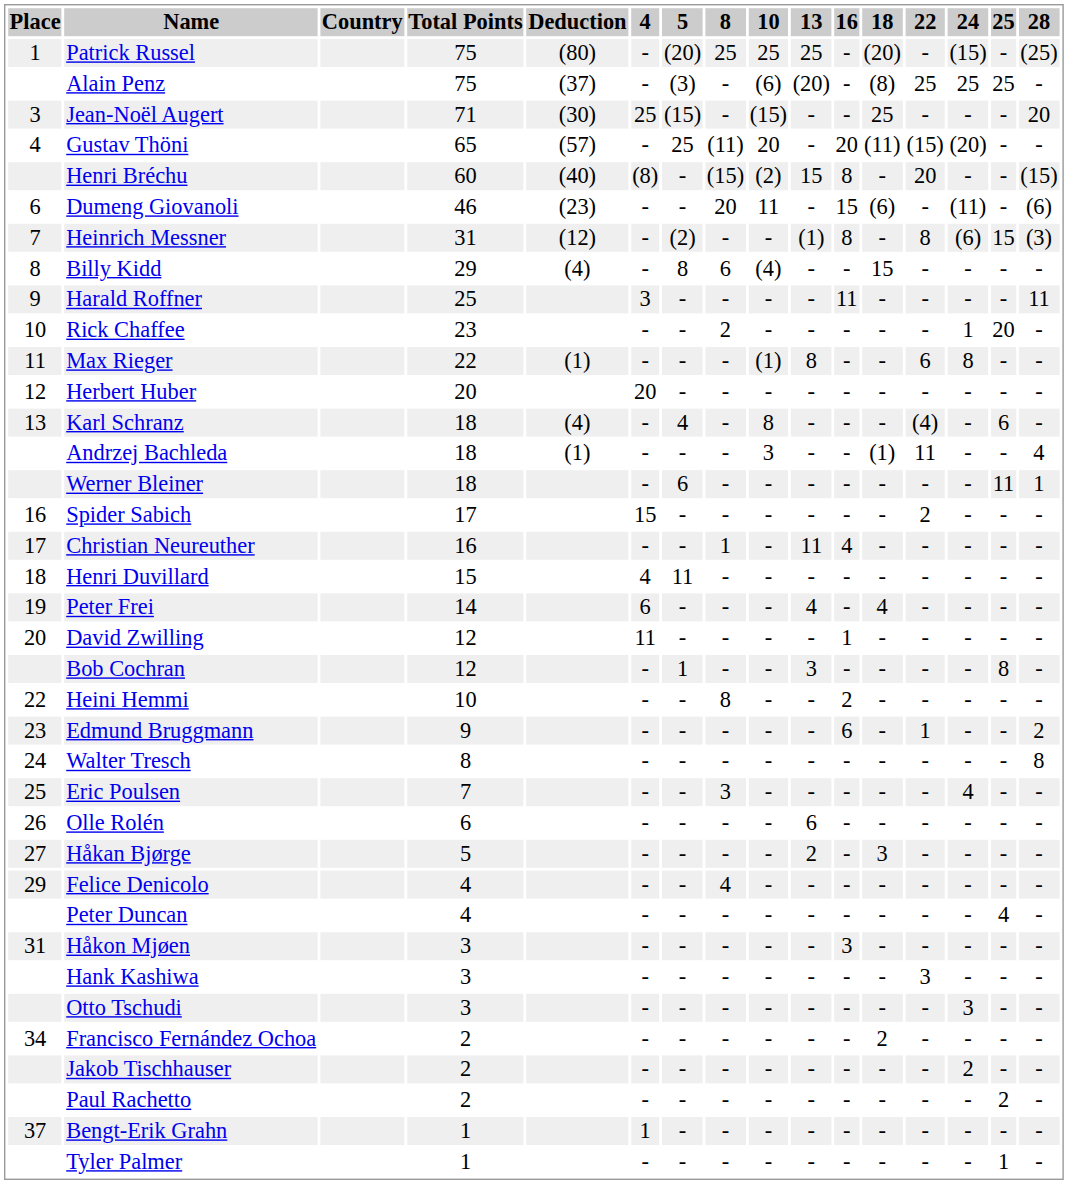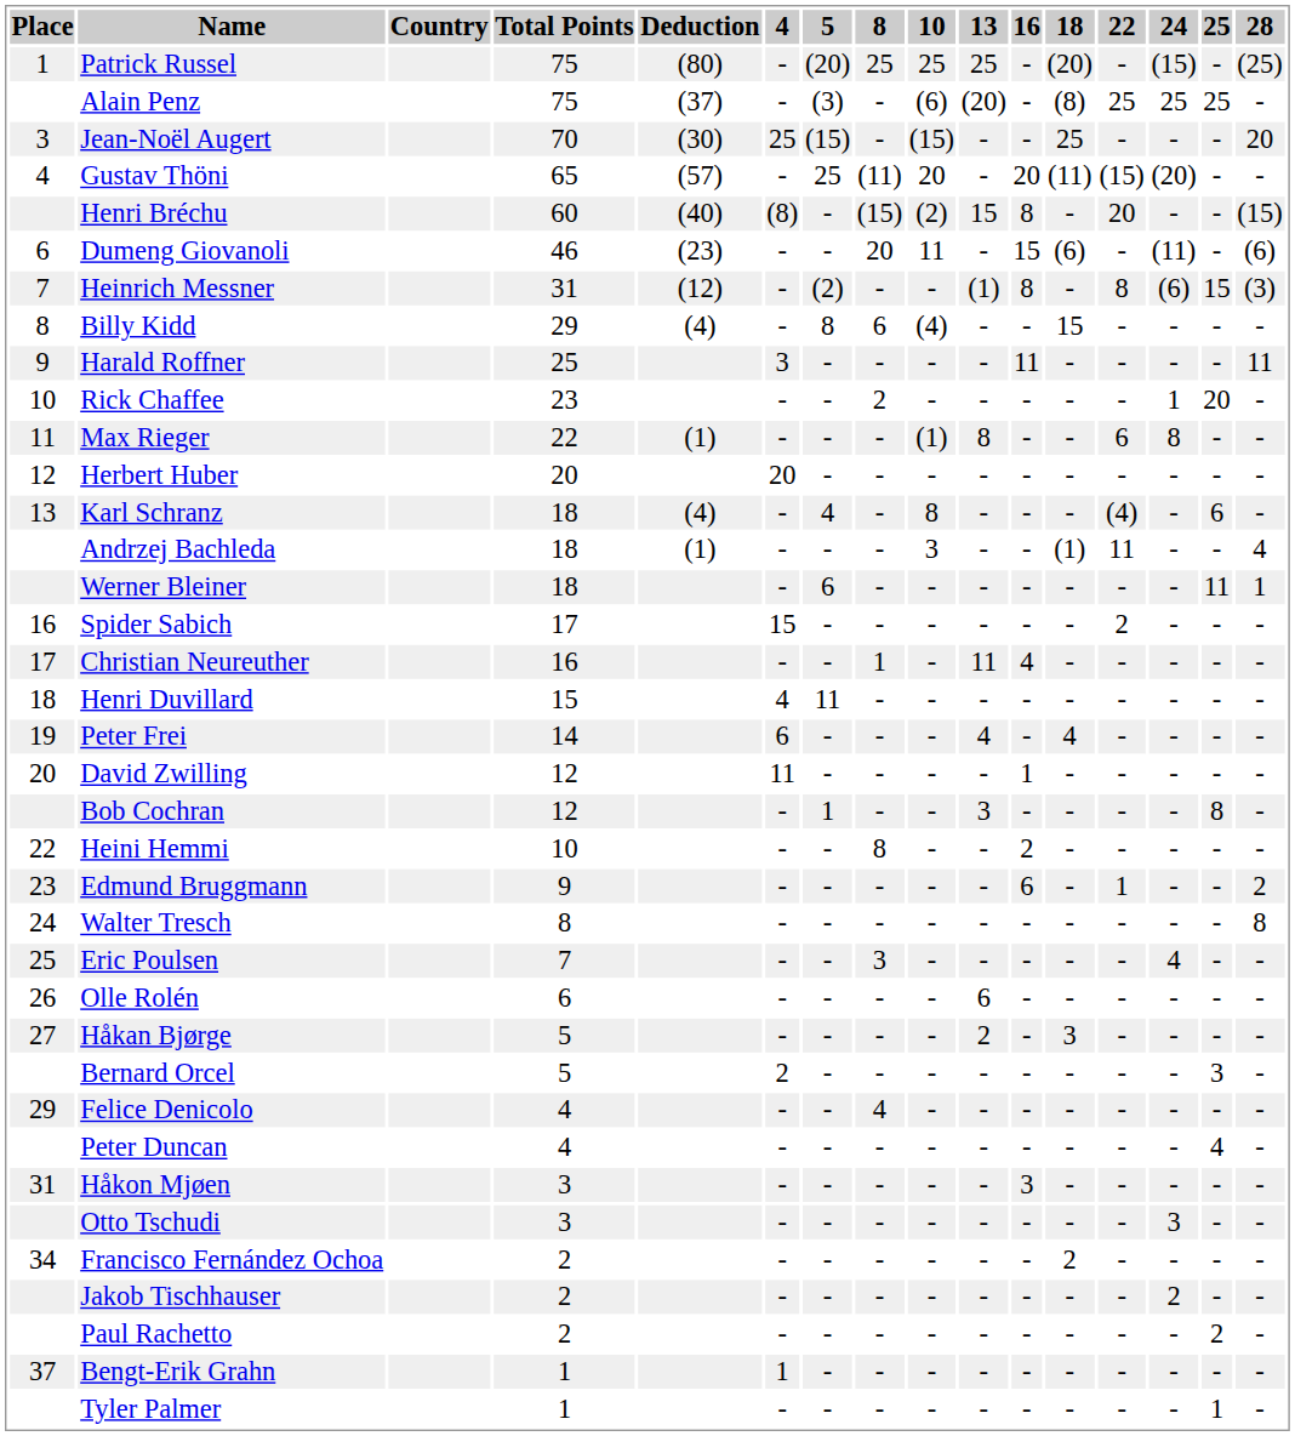Jean-Noël Augert | Total Points: 71 -> 70
+ row: Bernard Orcel | 5 | 2 | - | - | - | - | - | - | - | - | 3 | -
- row: Hank Kashiwa | 3 | - | - | - | - | - | - | - | 3 | - | - | -
